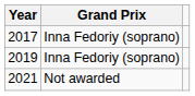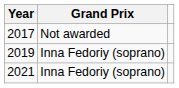2017 | Grand Prix: Inna Fedoriy (soprano) -> Not awarded
2021 | Grand Prix: Not awarded -> Inna Fedoriy (soprano)
